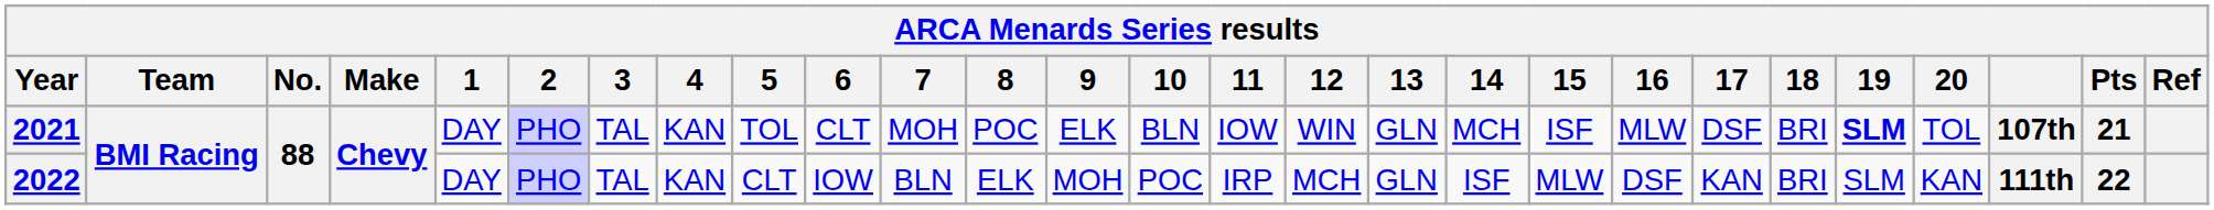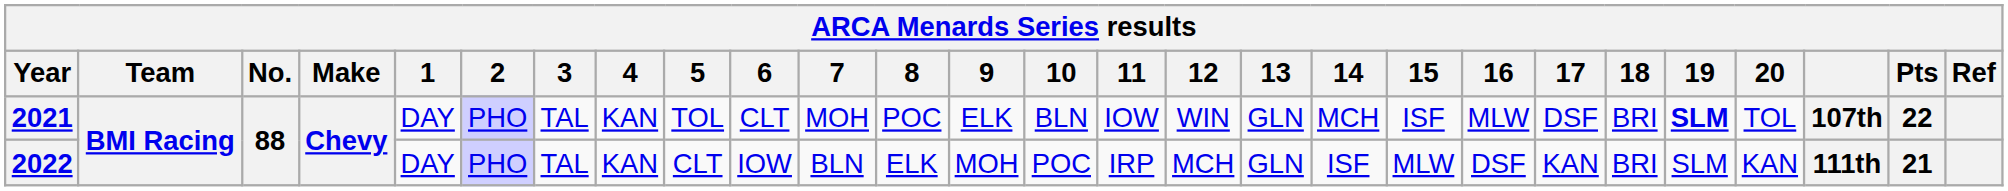2021 | Pts: 21 -> 22
2022 | Pts: 22 -> 21
